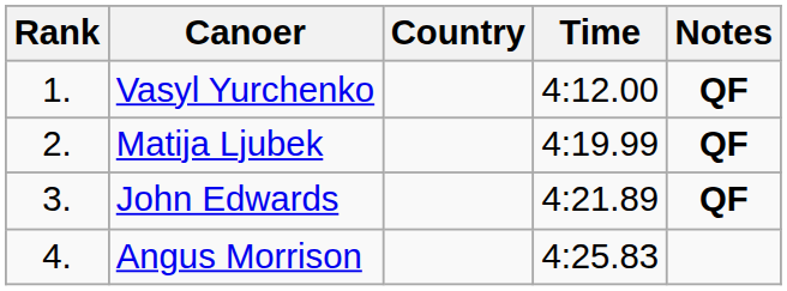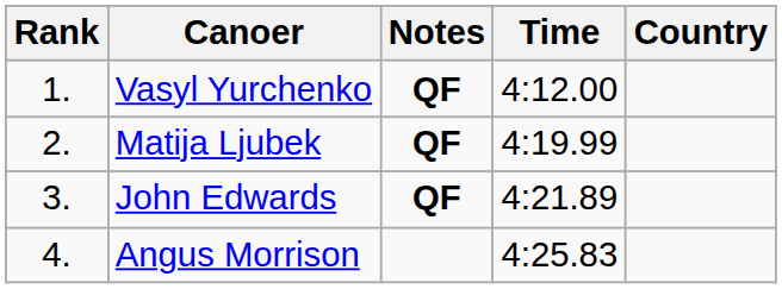columns swapped: Country <-> Notes
